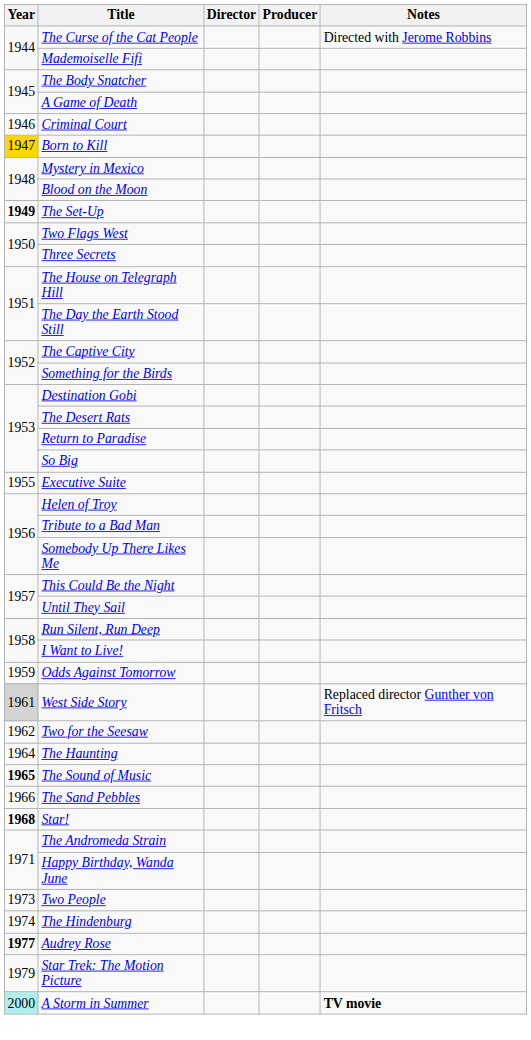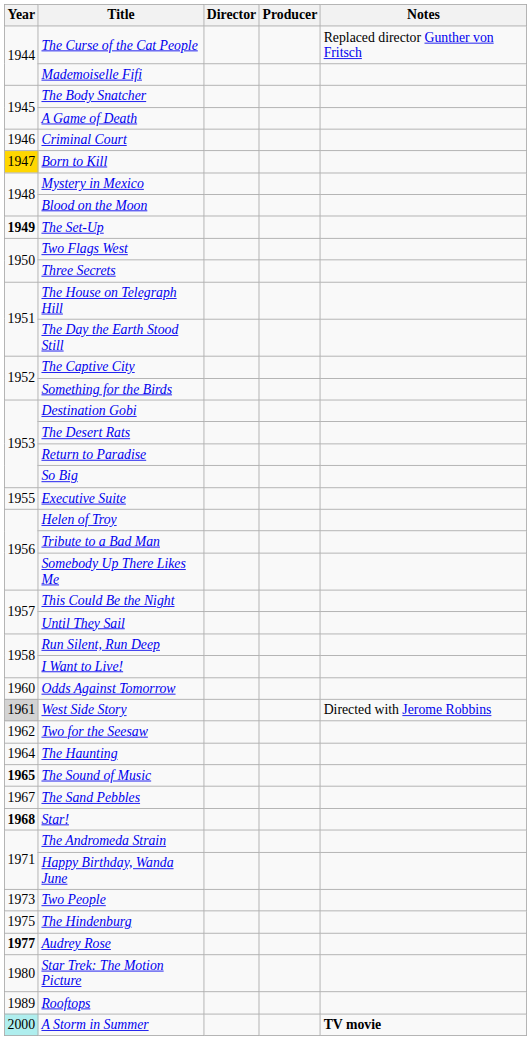The Curse of the Cat People | Notes: Directed with Jerome Robbins -> Replaced director Gunther von Fritsch
Odds Against Tomorrow | Year: 1959 -> 1960
West Side Story | Notes: Replaced director Gunther von Fritsch -> Directed with Jerome Robbins
The Sand Pebbles | Year: 1966 -> 1967
The Hindenburg | Year: 1974 -> 1975
Star Trek: The Motion Picture | Year: 1979 -> 1980
+ row: 1989 | Rooftops
